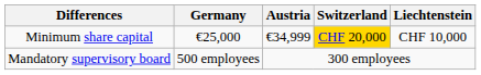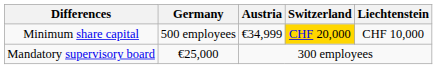Minimum share capital | Germany: €25,000 -> 500 employees
Mandatory supervisory board | Germany: 500 employees -> €25,000
